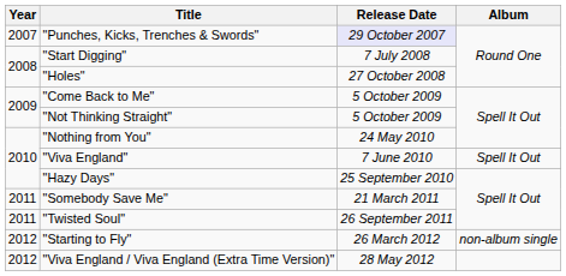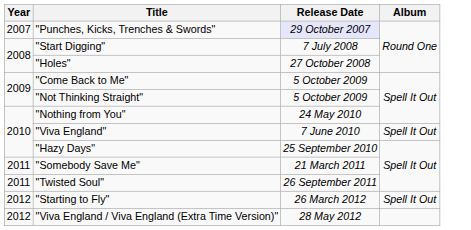"Starting to Fly" | Album: non-album single -> Spell It Out
